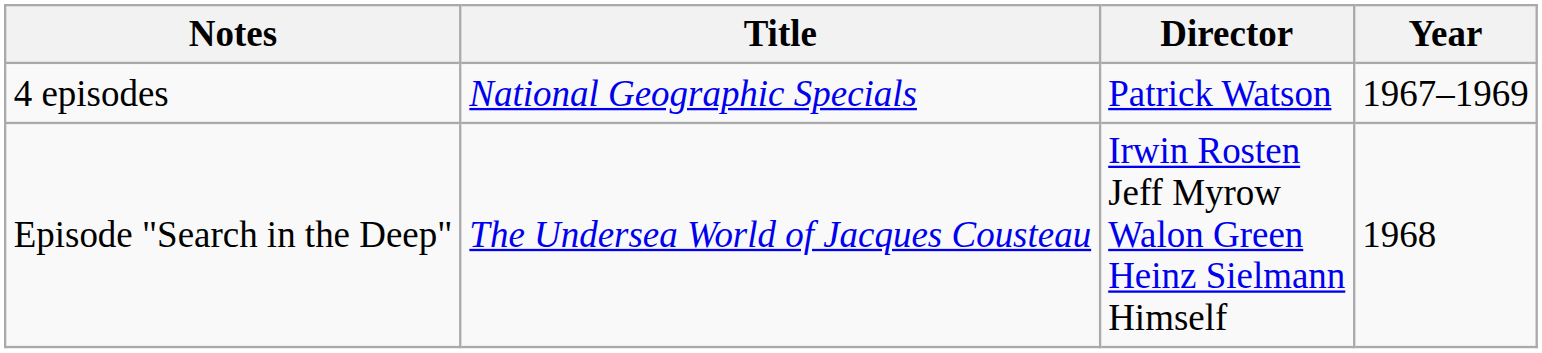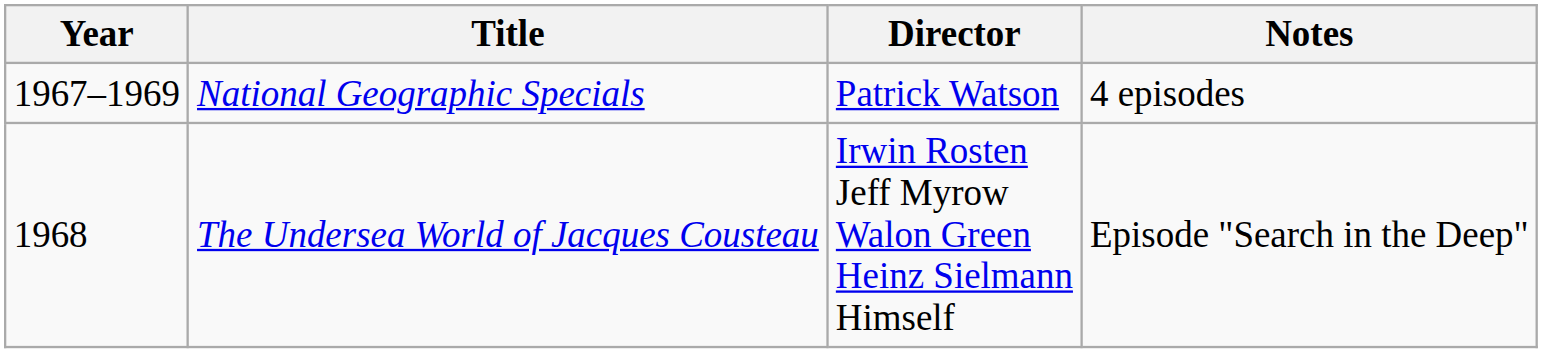columns swapped: Year <-> Notes
